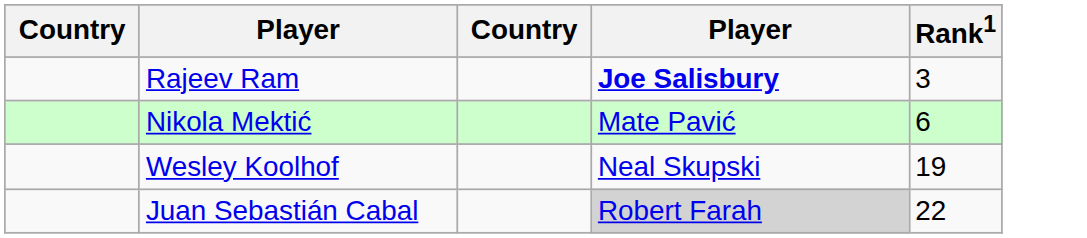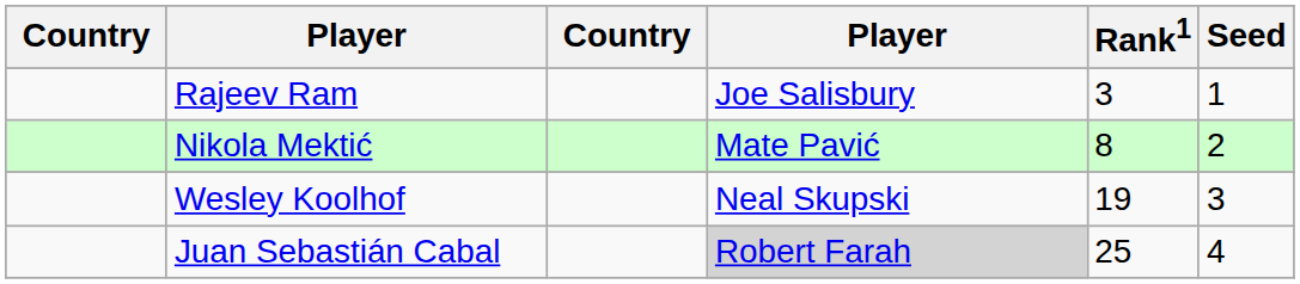+ column: Seed | 1 | 2 | 3 | 4
Rajeev Ram | column 4: bold -> normal
Nikola Mektić | Rank1: 6 -> 8
Juan Sebastián Cabal | Rank1: 22 -> 25
